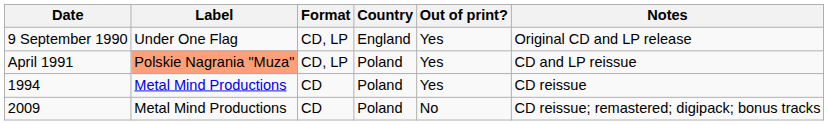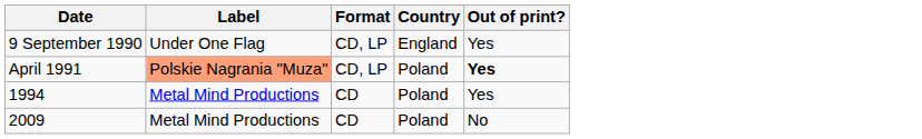- column: Notes | Original CD and LP release | CD and LP reissue | CD reissue | CD reissue; remastered; digipack; bonus tracks
April 1991 | Out of print?: normal -> bold
